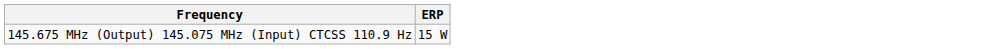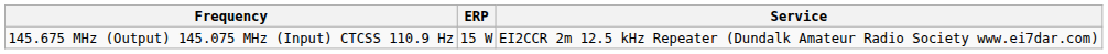+ column: Service | EI2CCR 2m 12.5 kHz Repeater (Dundalk Amateur Radio Society www.ei7dar.com)
